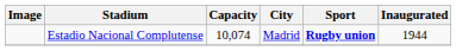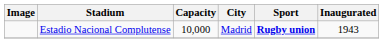Estadio Nacional Complutense | Capacity: 10,074 -> 10,000
Estadio Nacional Complutense | Inaugurated: 1944 -> 1943
